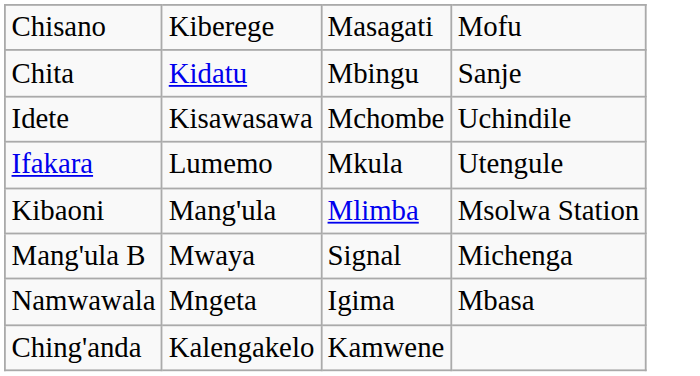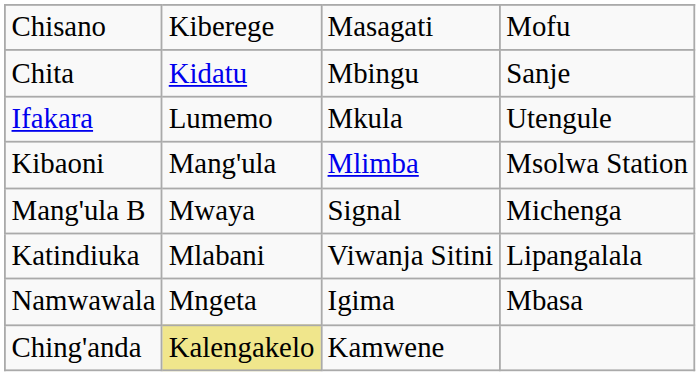- row: Idete | Kisawasawa | Mchombe | Uchindile
+ row: Katindiuka | Mlabani | Viwanja Sitini | Lipangalala
Ching'anda | column 2: no background -> khaki background
